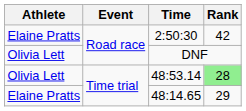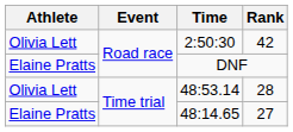2:50:30 | Athlete: Elaine Pratts -> Olivia Lett
DNF | Athlete: Olivia Lett -> Elaine Pratts
48:53.14 | Rank: lightgreen background -> no background
48:14.65 | Rank: 29 -> 27
